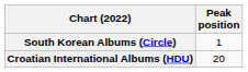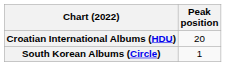rows swapped: Croatian International Albums (HDU) <-> South Korean Albums (Circle)
